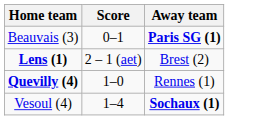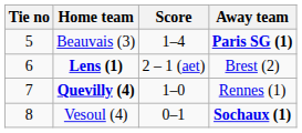+ column: Tie no | 5 | 6 | 7 | 8
Beauvais (3) | Score: 0–1 -> 1–4
Vesoul (4) | Score: 1–4 -> 0–1
